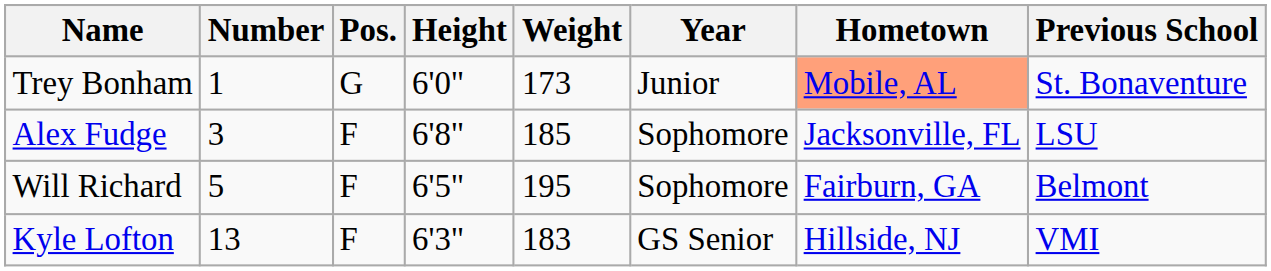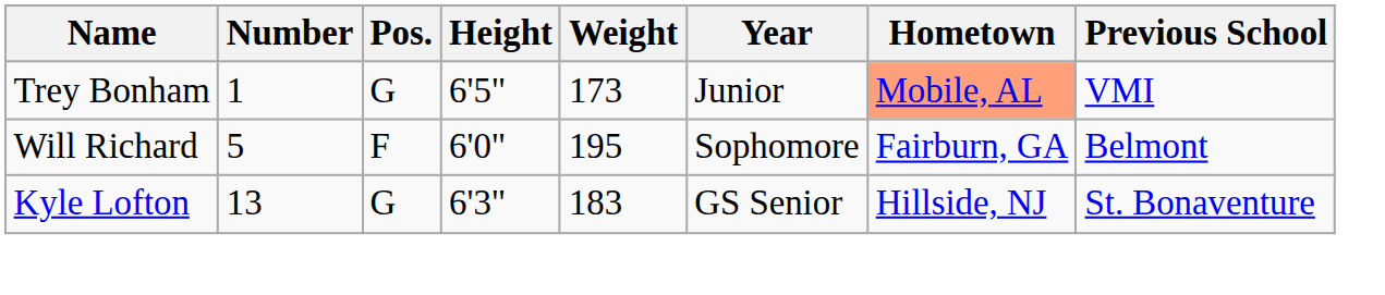Trey Bonham | Height: 6'0" -> 6'5"
Trey Bonham | Previous School: St. Bonaventure -> VMI
- row: Alex Fudge | 3 | F | 6'8" | 185 | Sophomore | Jacksonville, FL | LSU
Will Richard | Height: 6'5" -> 6'0"
Kyle Lofton | Pos.: F -> G
Kyle Lofton | Previous School: VMI -> St. Bonaventure
